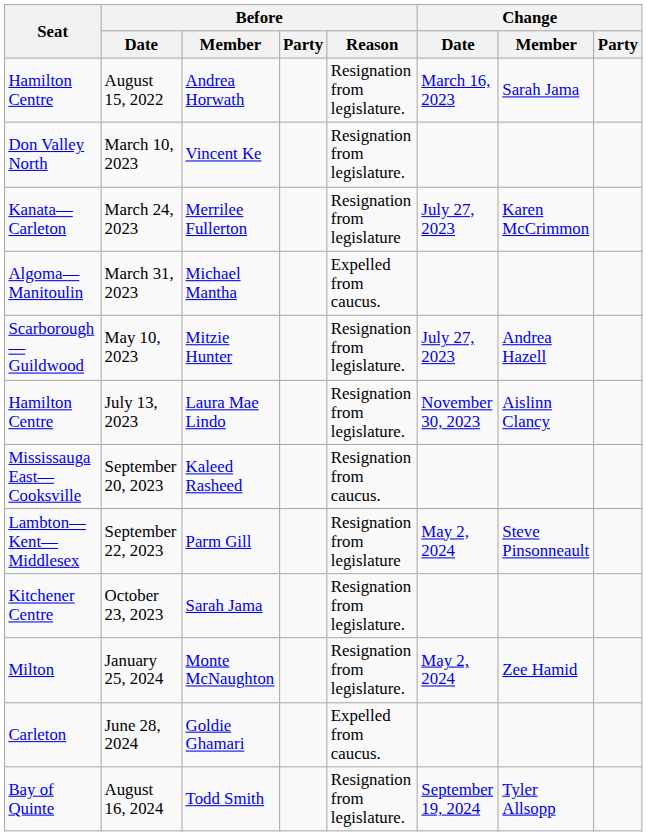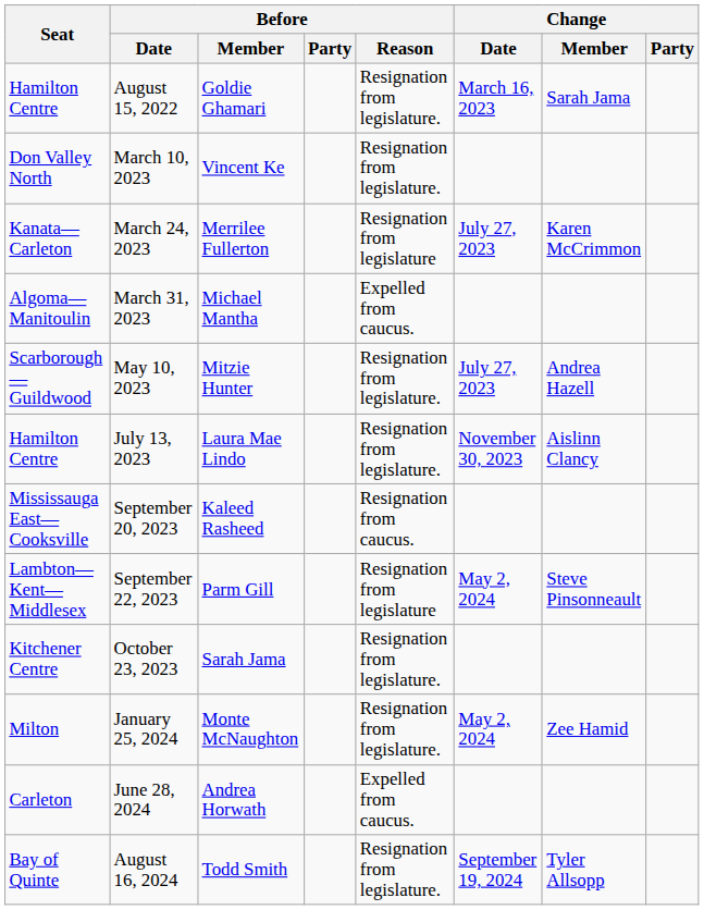August 15, 2022 | Before / Member: Andrea Horwath -> Goldie Ghamari
June 28, 2024 | Before / Member: Goldie Ghamari -> Andrea Horwath
